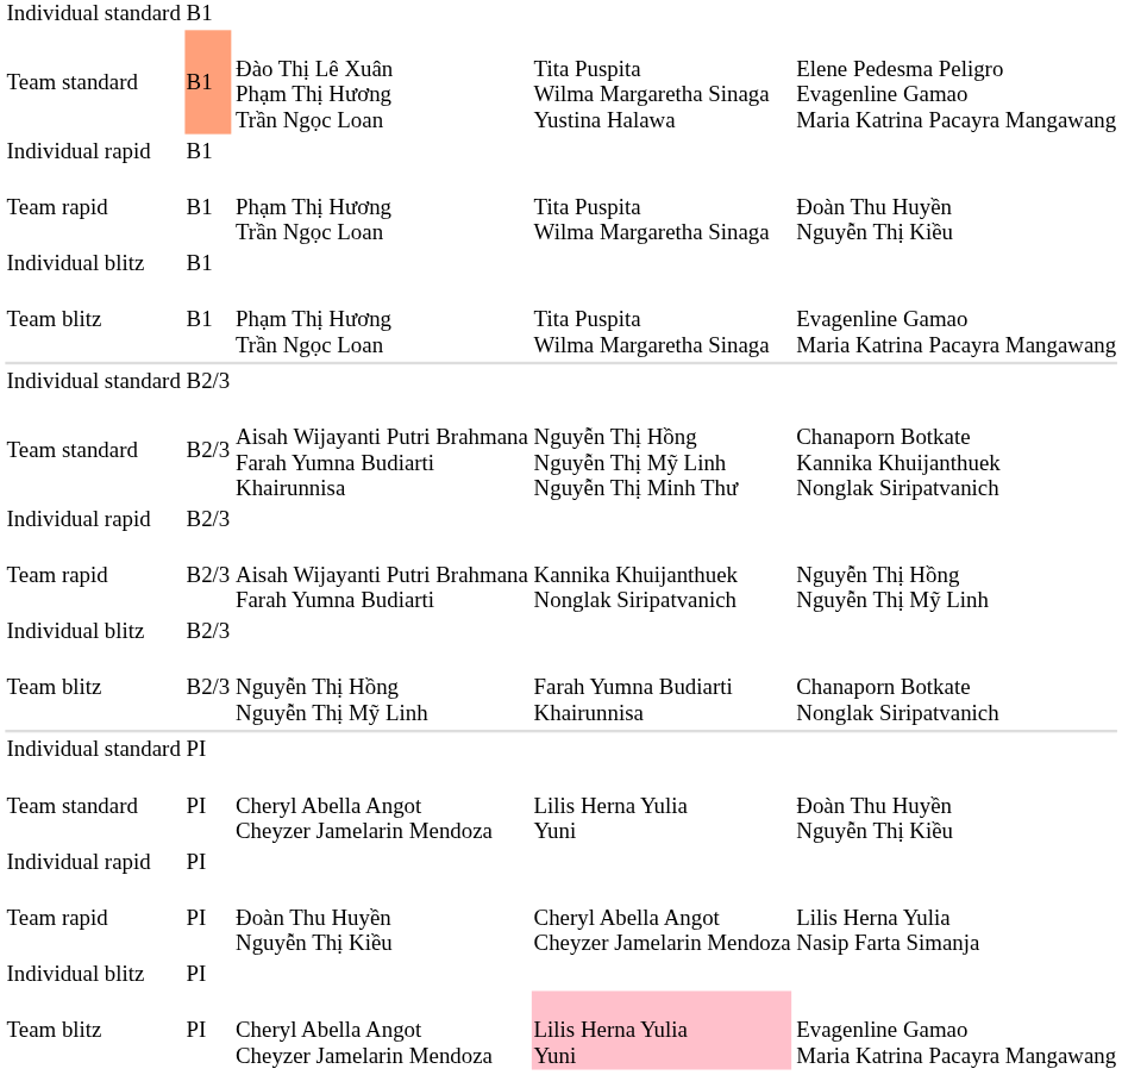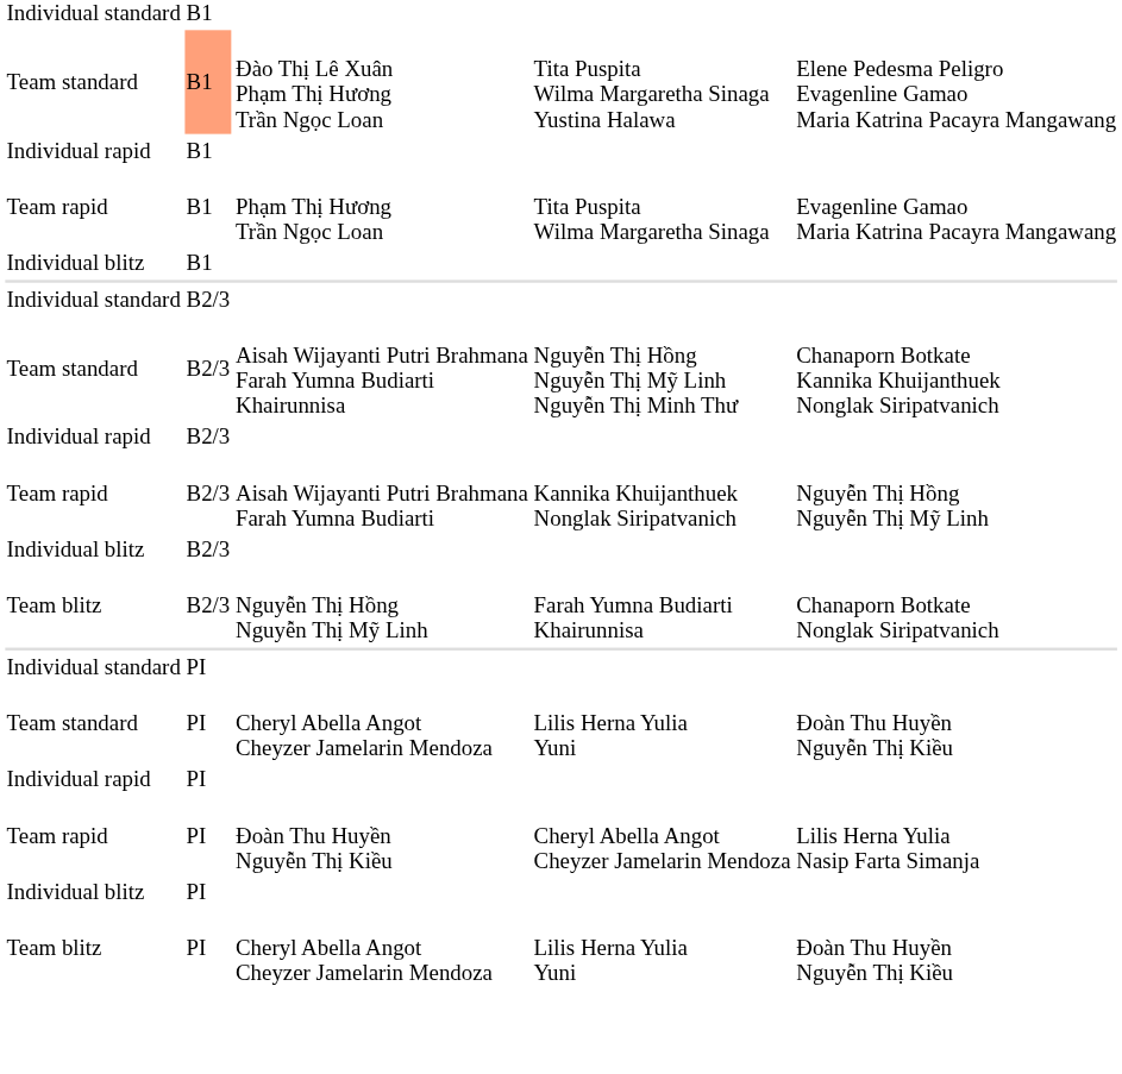Team rapid / Phạm Thị Hương Trần Ngọc Loan | column 5: Đoàn Thu Huyền Nguyễn Thị Kiều -> Evagenline Gamao Maria Katrina Pacayra Mangawang
- row: Team blitz | B1 | Phạm Thị Hương Trần Ngọc Loan | Tita Puspita Wilma Margaretha Sinaga | Evagenline Gamao Maria Katrina Pacayra Mangawang
Team blitz / Cheryl Abella Angot Cheyzer Jamelarin Mendoza | column 4: pink background -> no background
Team blitz / Cheryl Abella Angot Cheyzer Jamelarin Mendoza | column 5: Evagenline Gamao Maria Katrina Pacayra Mangawang -> Đoàn Thu Huyền Nguyễn Thị Kiều
